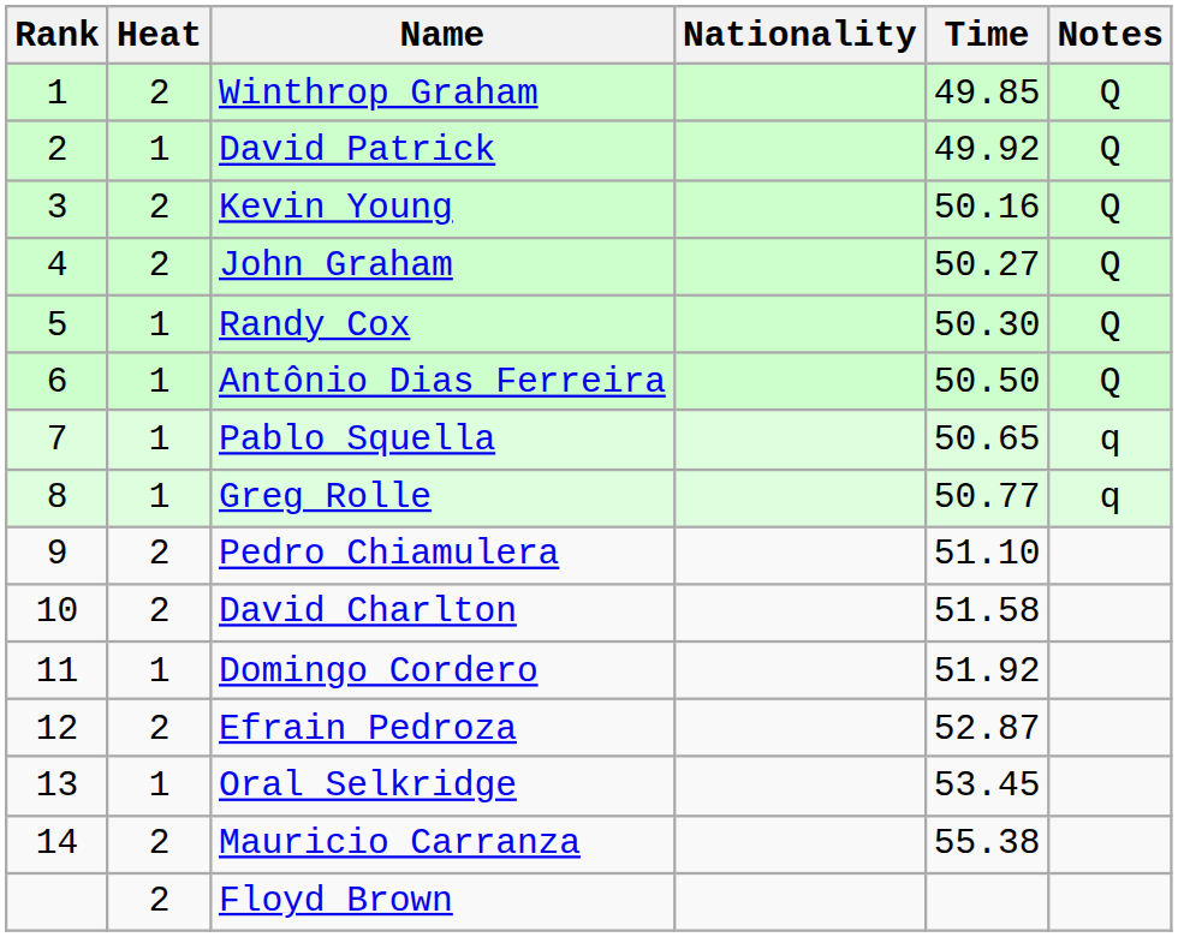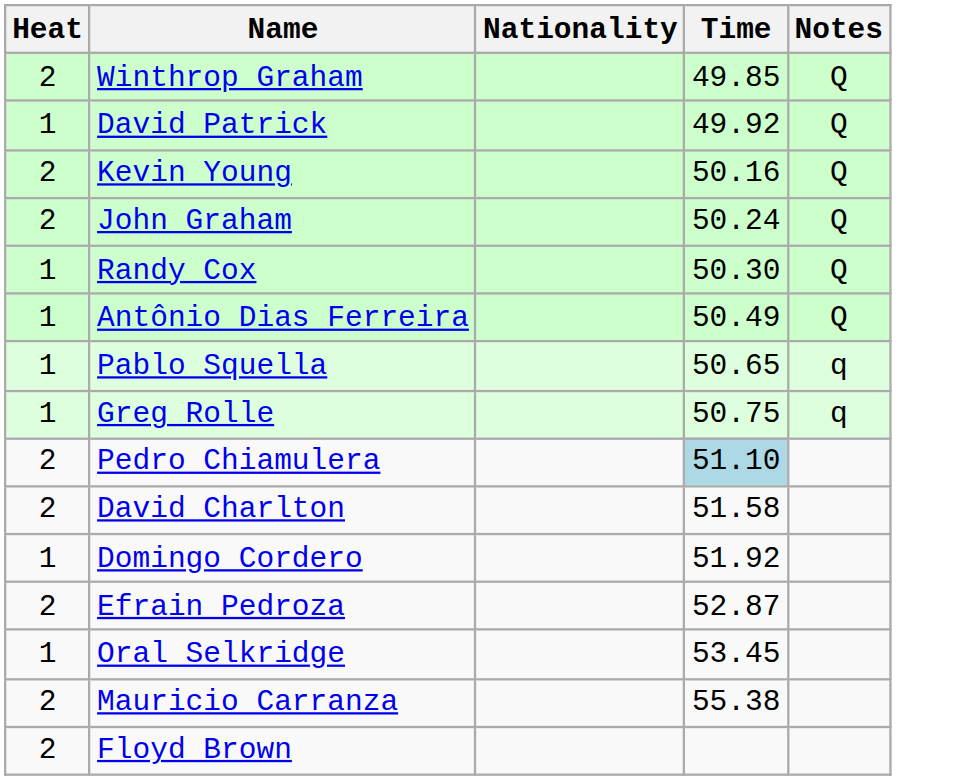- column: Rank | 1 | 2 | 3 | 4 | 5 | 6 | 7 | 8 | 9 | 10 | 11 | 12 | 13 | 14
John Graham | Time: 50.27 -> 50.24
Antônio Dias Ferreira | Time: 50.50 -> 50.49
Greg Rolle | Time: 50.77 -> 50.75
Pedro Chiamulera | Time: no background -> lightblue background
